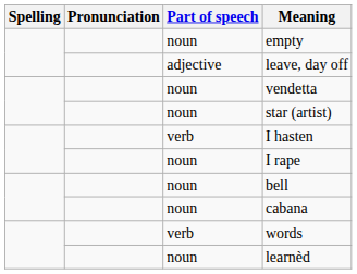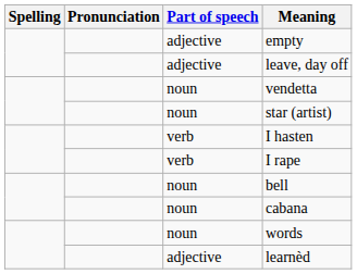empty | Part of speech: noun -> adjective
I rape | Part of speech: noun -> verb
words | Part of speech: verb -> noun
learnèd | Part of speech: noun -> adjective
